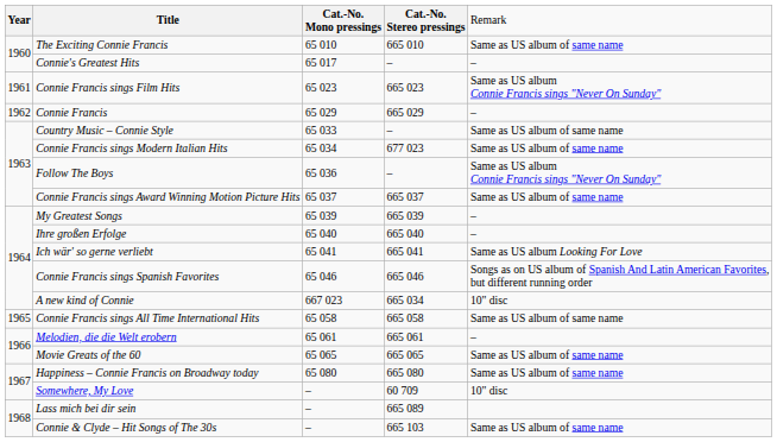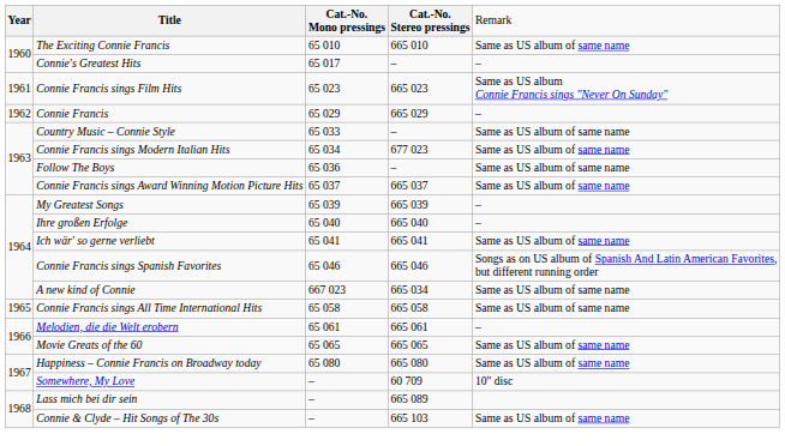Follow The Boys | column 5: Same as US album Connie Francis sings "Never On Sunday" -> Same as US album of same name
Ich wär' so gerne verliebt | column 5: Same as US album Looking For Love -> Same as US album of same name
A new kind of Connie | column 5: 10" disc -> Same as US album of same name
